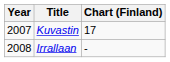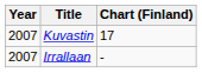Irrallaan | Year: 2008 -> 2007
